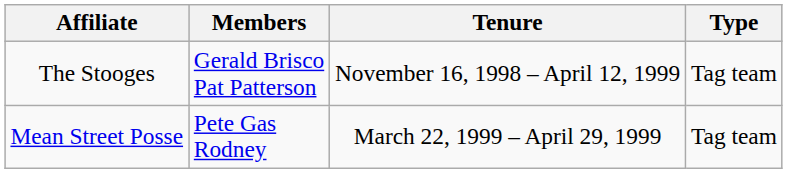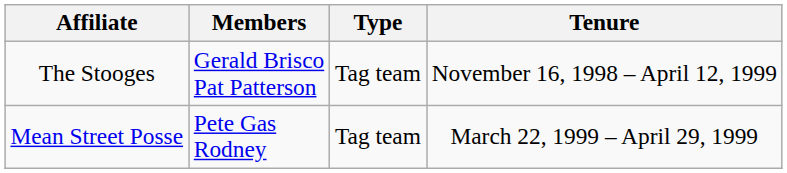columns swapped: Tenure <-> Type
